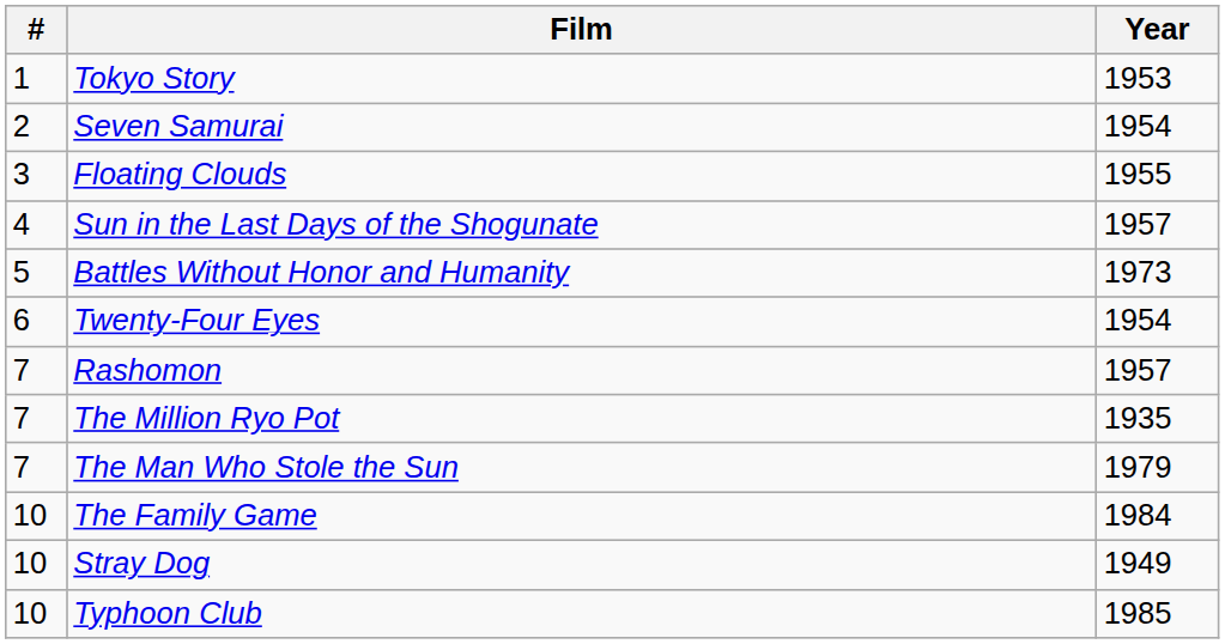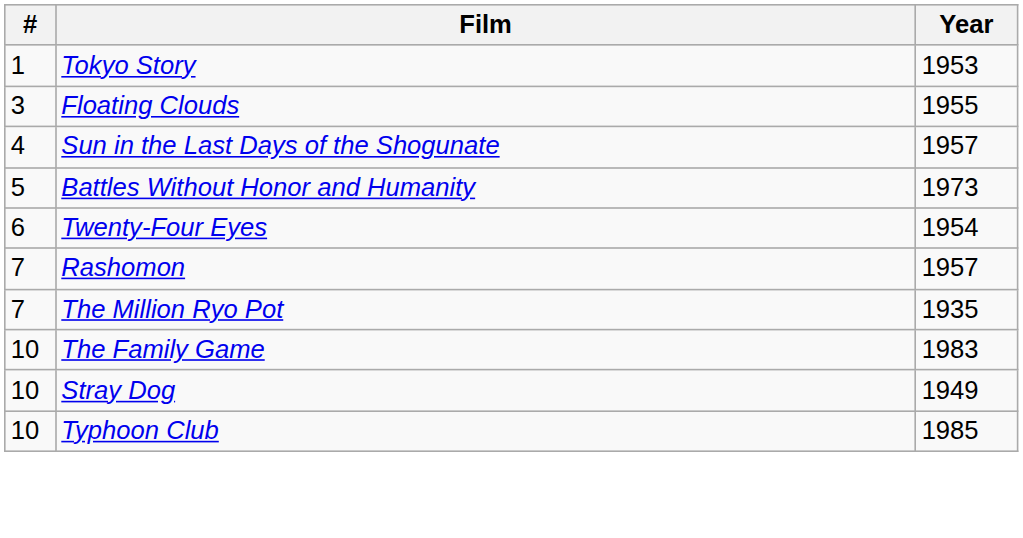- row: 2 | Seven Samurai | 1954
- row: 7 | The Man Who Stole the Sun | 1979
The Family Game | Year: 1984 -> 1983
